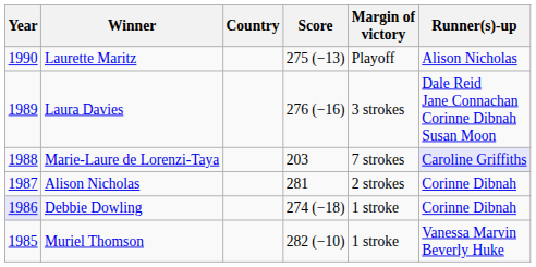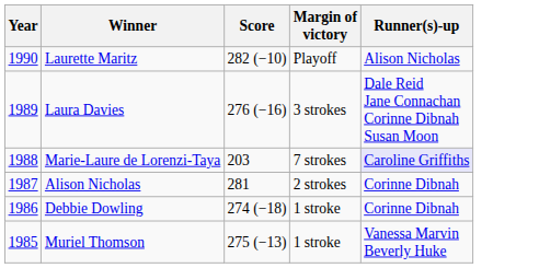- column: Country
Laurette Maritz | Score: 275 (−13) -> 282 (−10)
Debbie Dowling | Year: lavender background -> no background
Muriel Thomson | Score: 282 (−10) -> 275 (−13)
